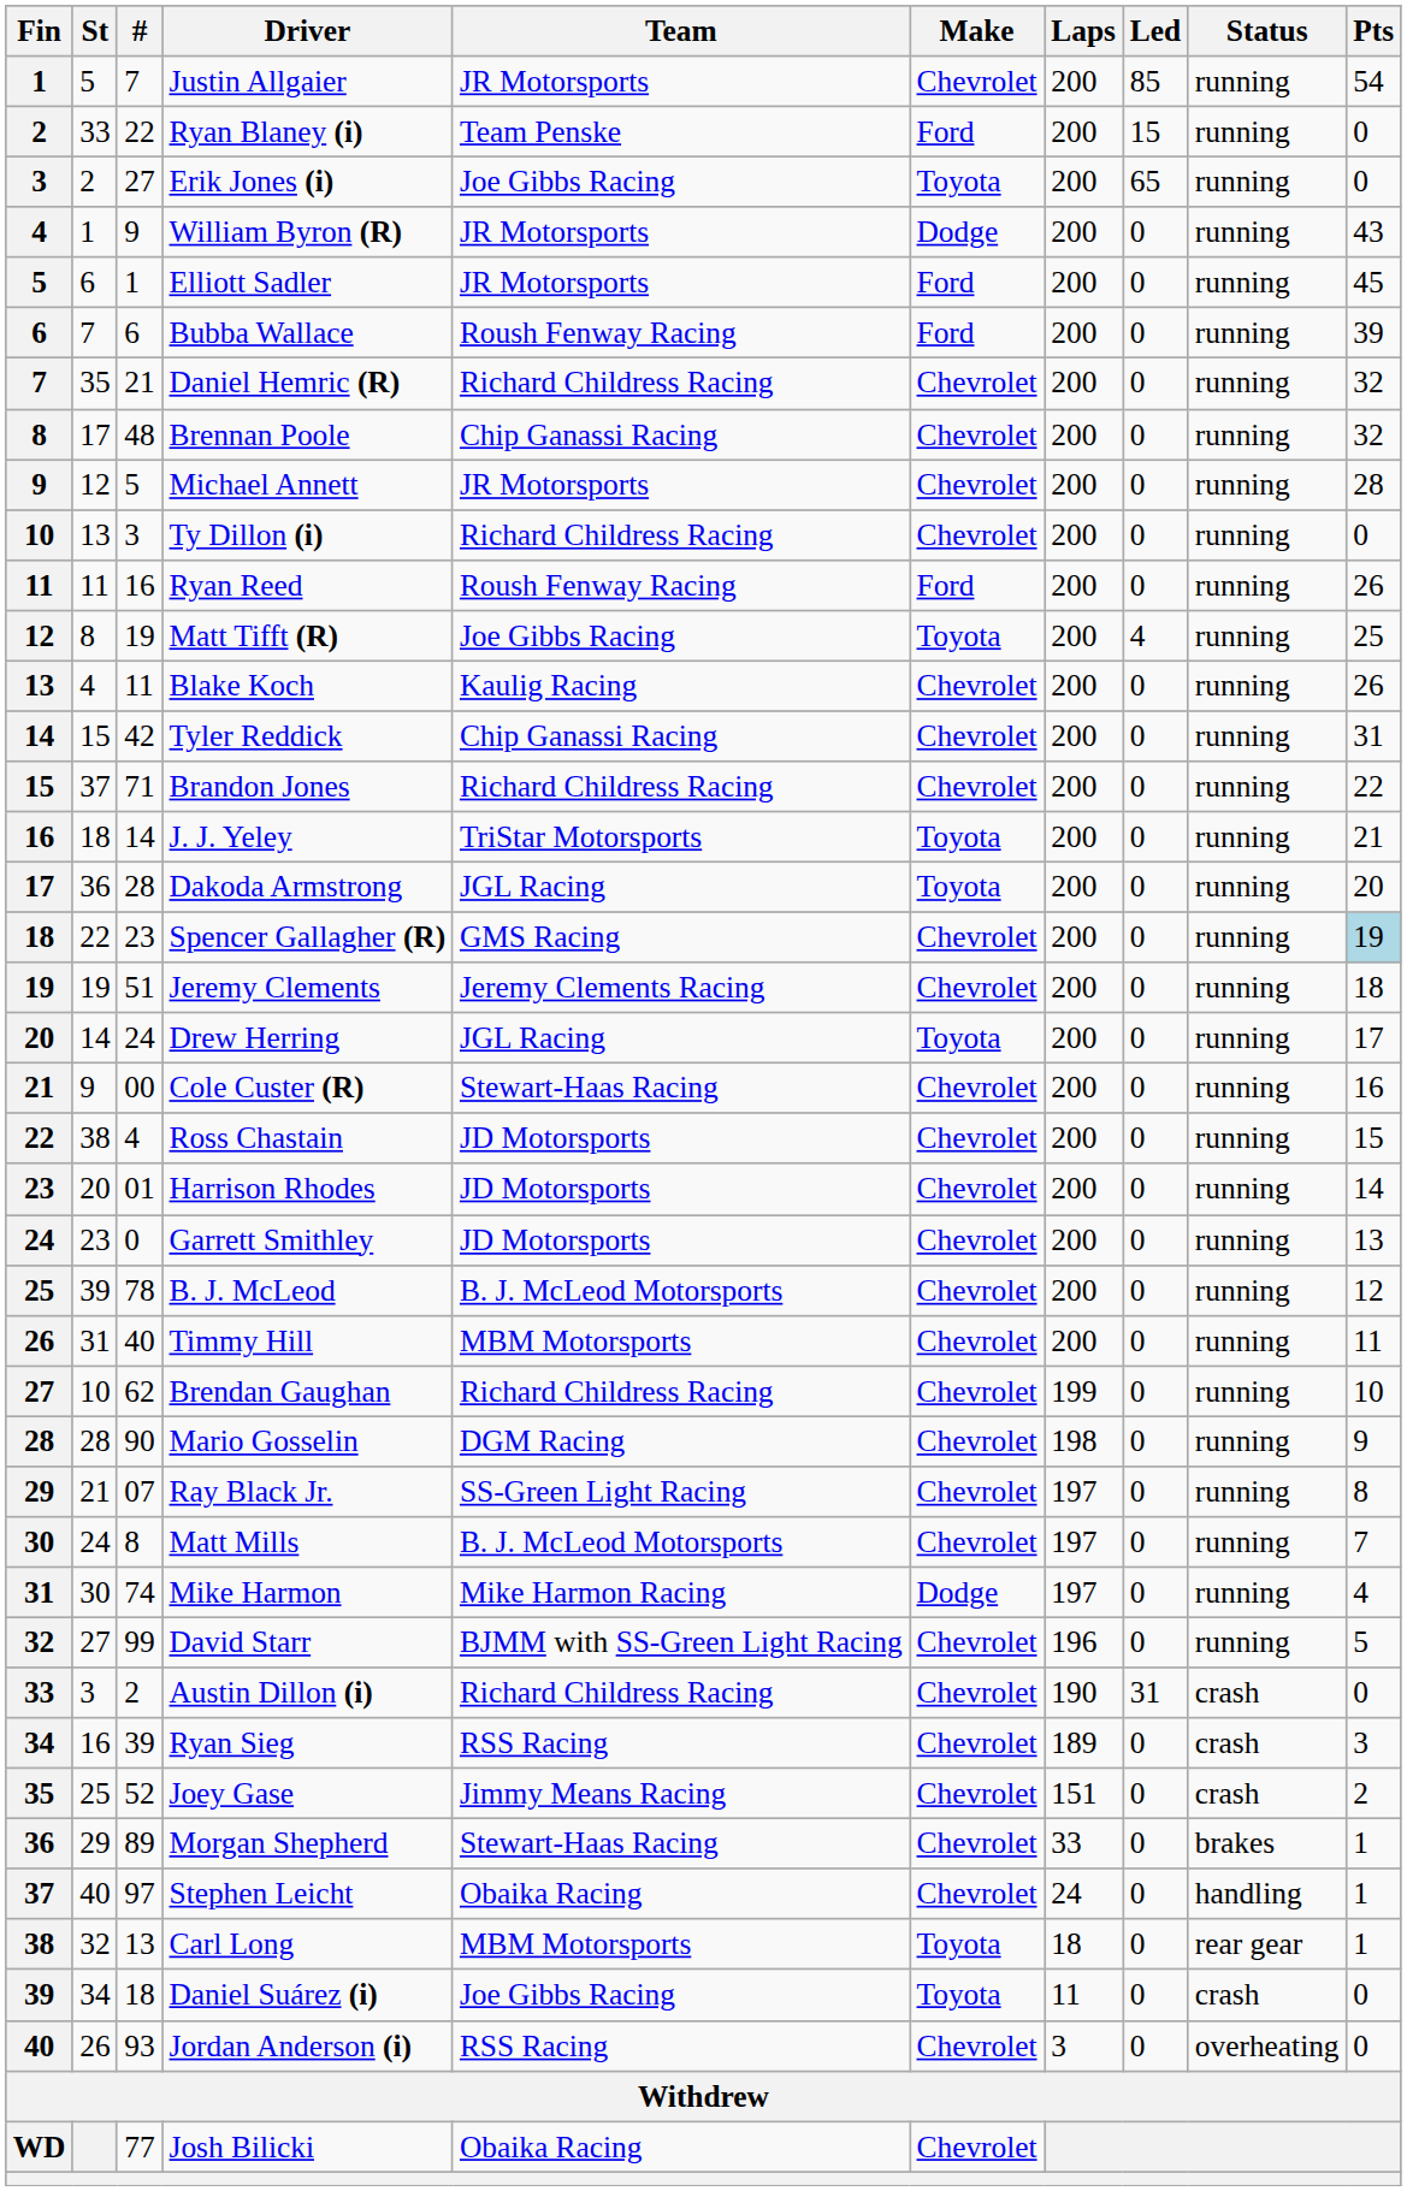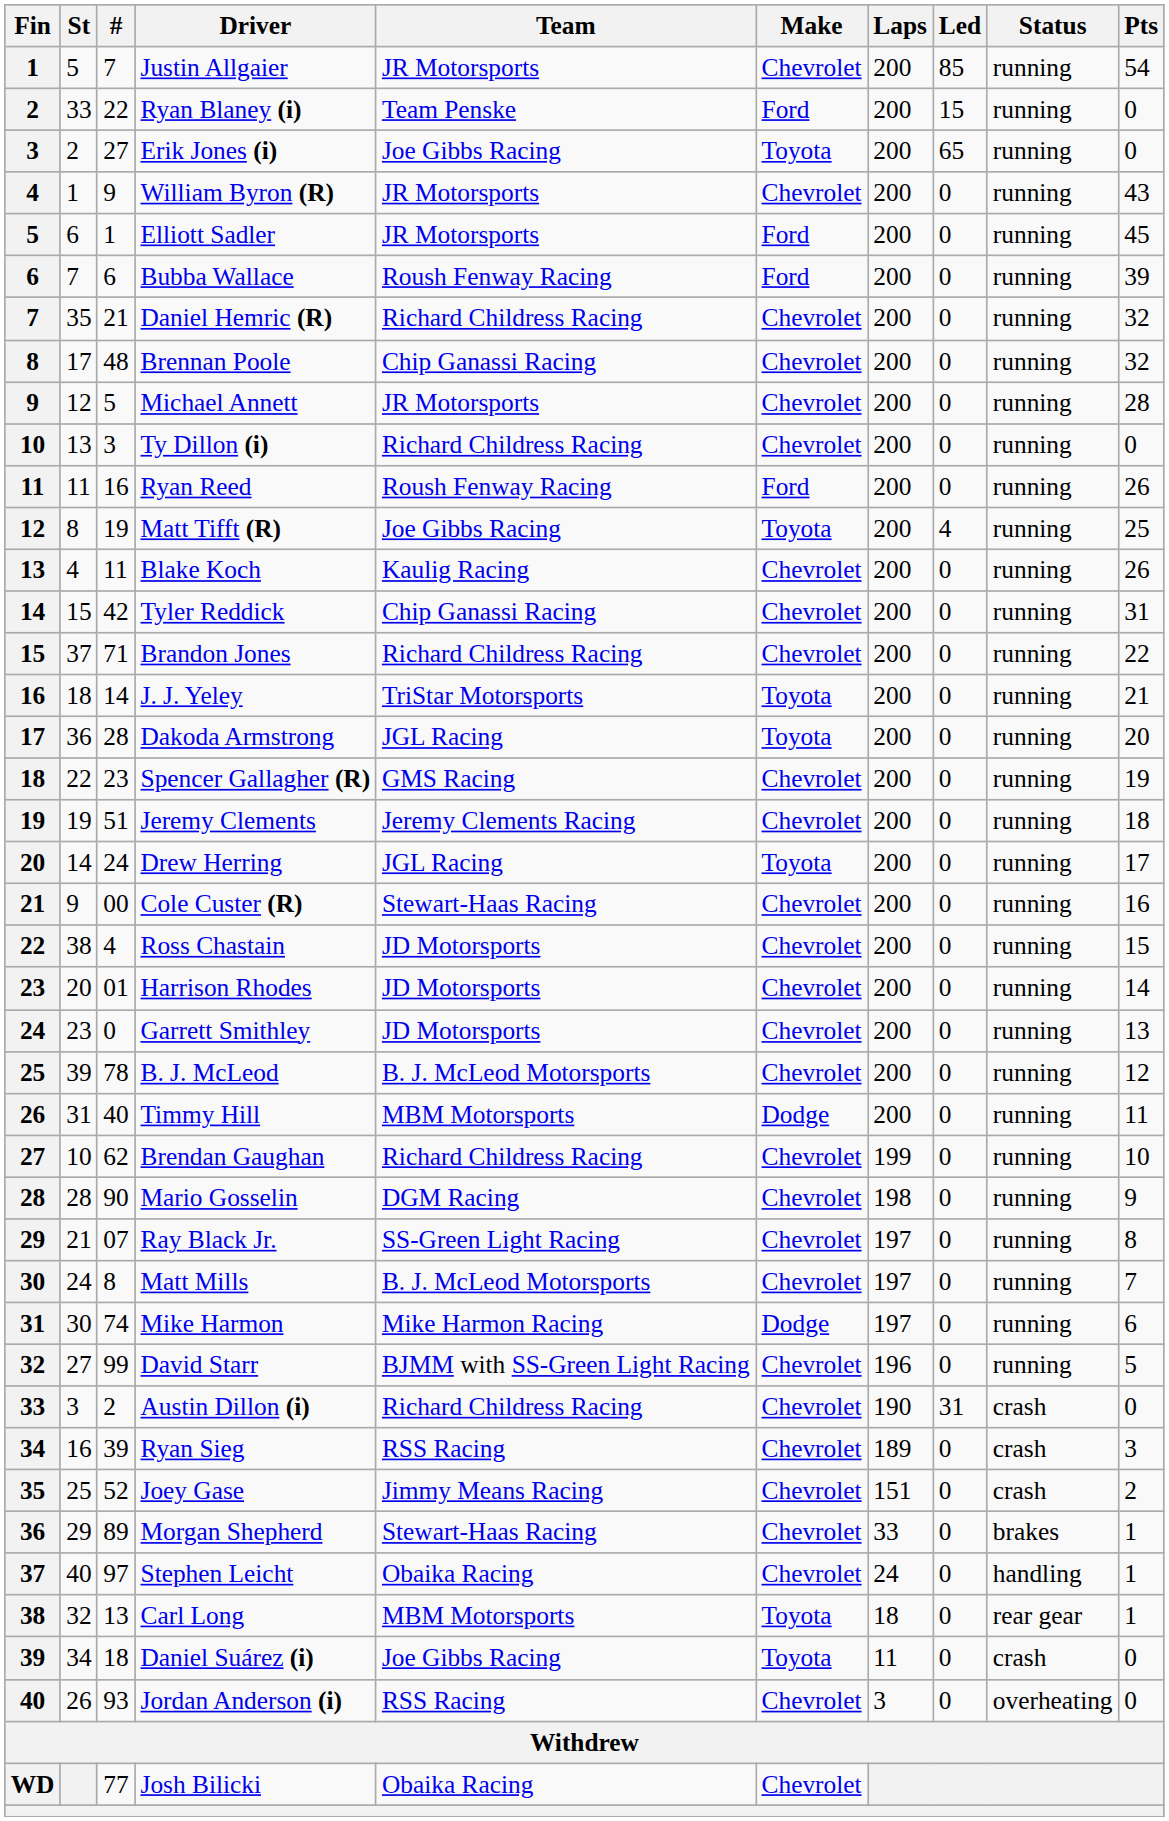William Byron (R) | Make: Dodge -> Chevrolet
Spencer Gallagher (R) | Pts: lightblue background -> no background
Timmy Hill | Make: Chevrolet -> Dodge
Mike Harmon | Pts: 4 -> 6
